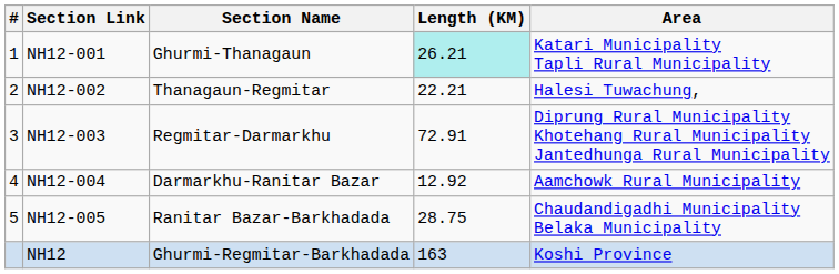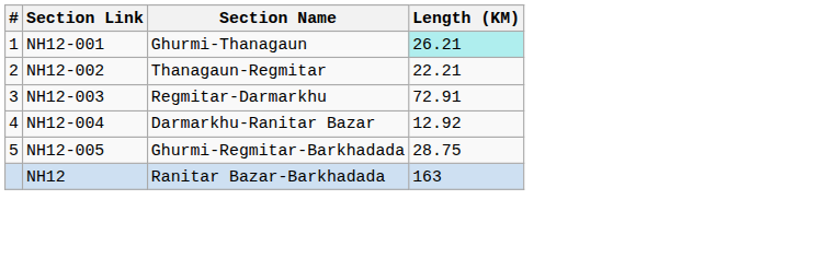- column: Area | Katari Municipality Tapli Rural Municipality | Halesi Tuwachung, | Diprung Rural Municipality Khotehang Rural Municipality Jantedhunga Rural Municipality | Aamchowk Rural Municipality | Chaudandigadhi Municipality Belaka Municipality | Koshi Province
NH12-005 | Section Name: Ranitar Bazar-Barkhadada -> Ghurmi-Regmitar-Barkhadada
NH12 | Section Name: Ghurmi-Regmitar-Barkhadada -> Ranitar Bazar-Barkhadada
